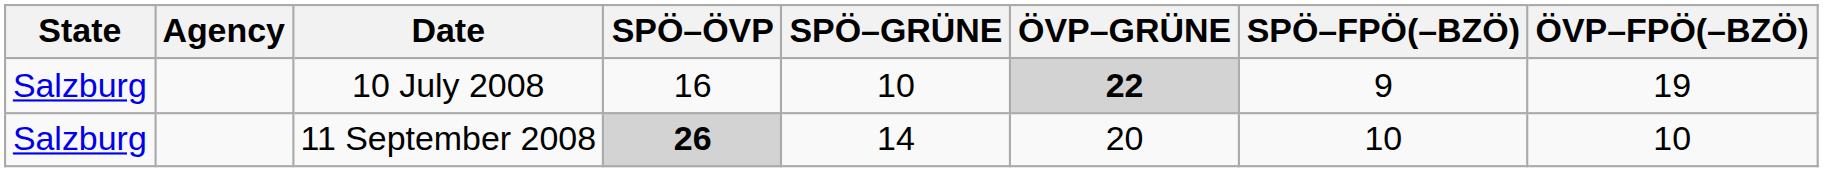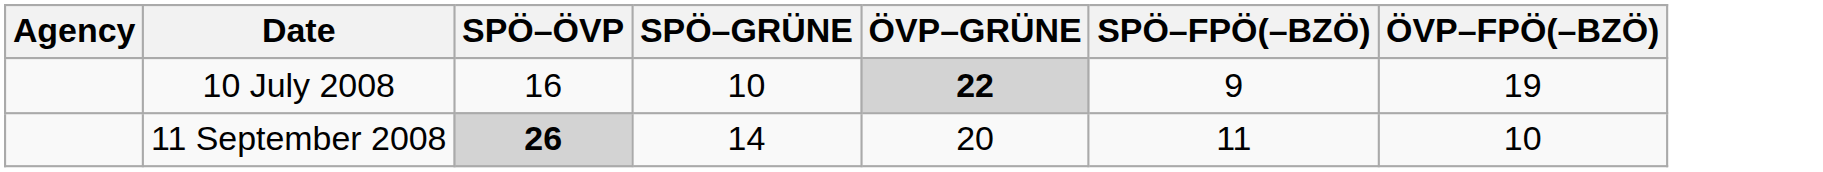- column: State | Salzburg | Salzburg
11 September 2008 | SPÖ–FPÖ(–BZÖ): 10 -> 11
